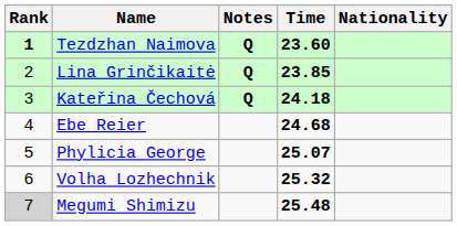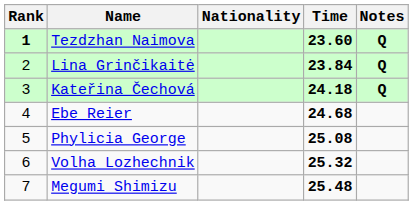columns swapped: Nationality <-> Notes
Lina Grinčikaitė | Time: 23.85 -> 23.84
Phylicia George | Time: 25.07 -> 25.08
Megumi Shimizu | Rank: lightgrey background -> no background
